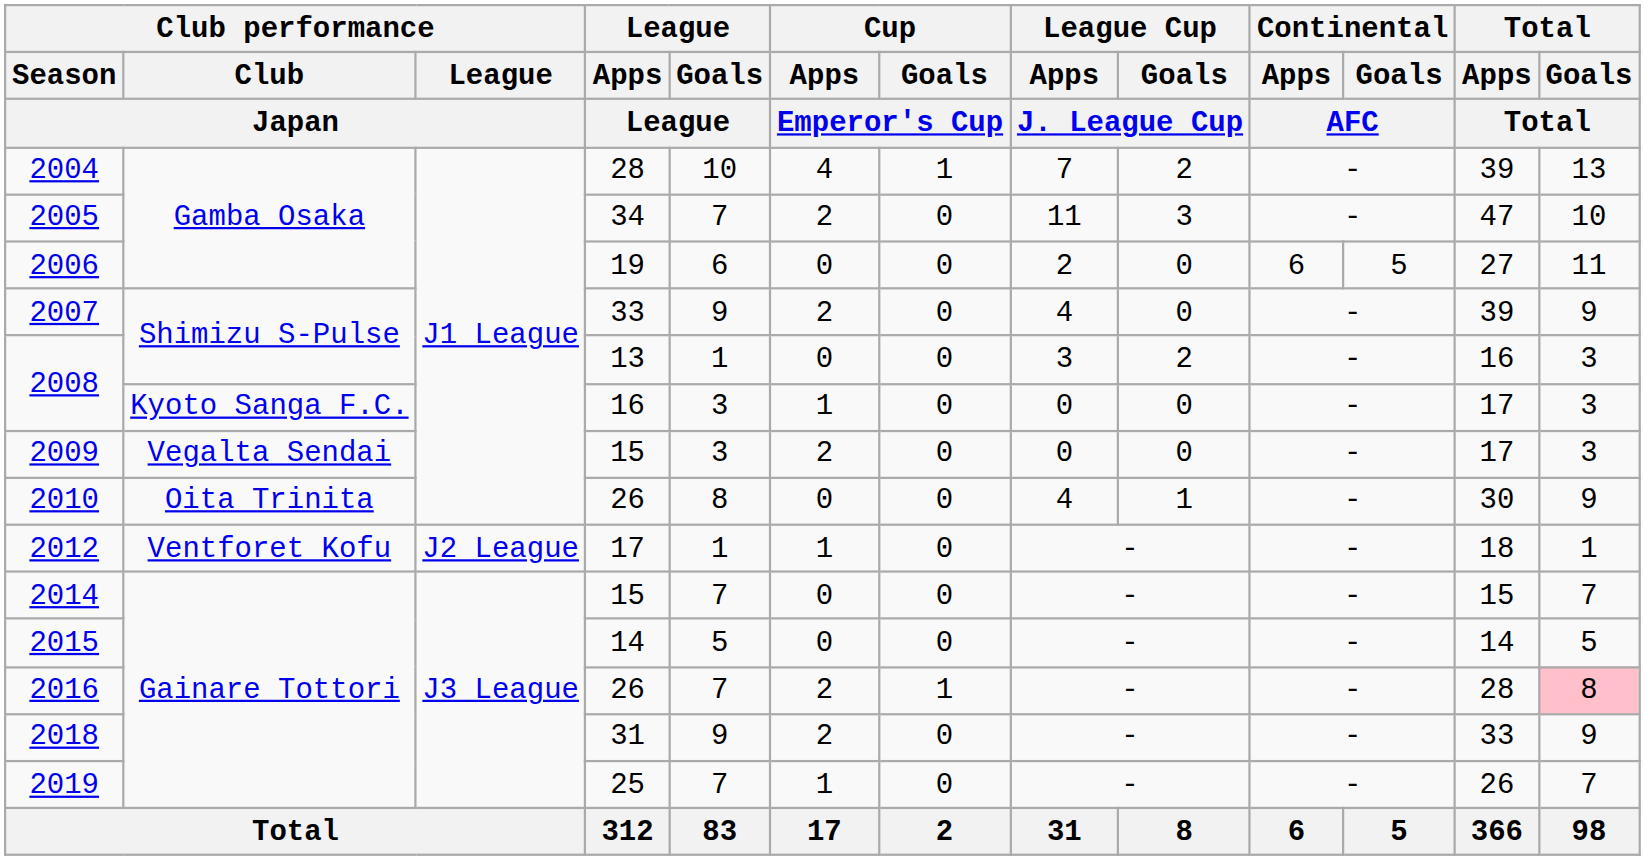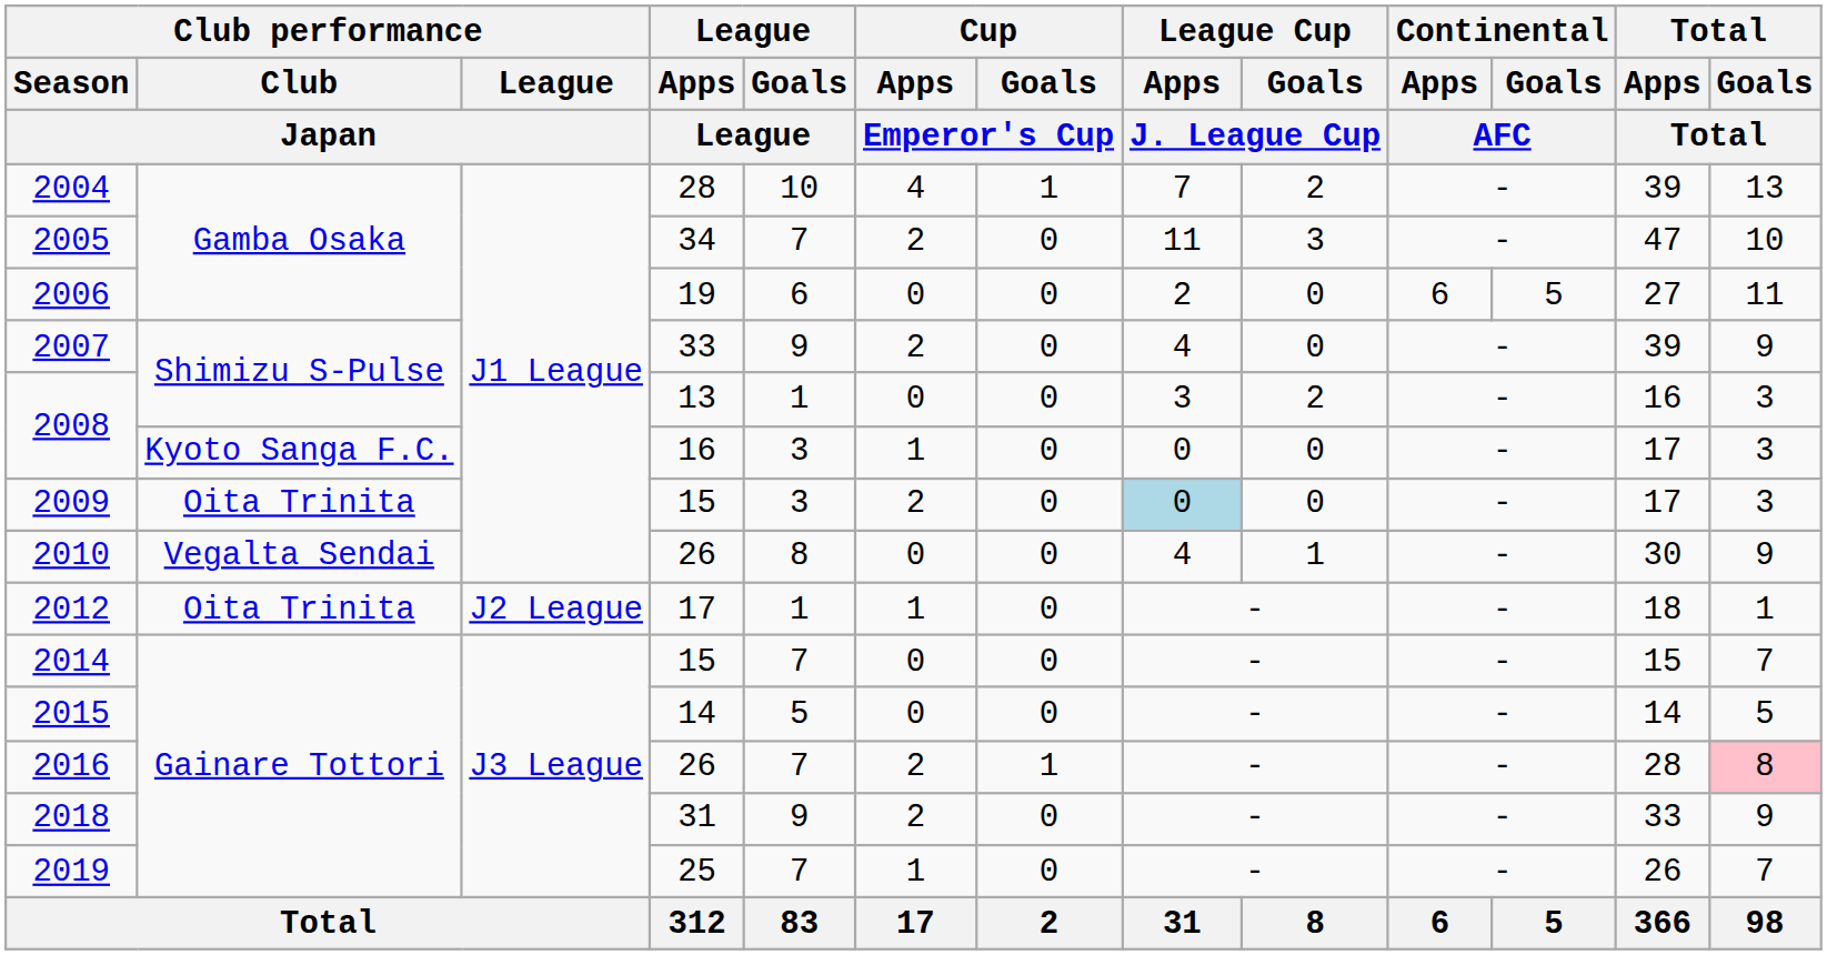2009 | Club performance / Club / Japan: Vegalta Sendai -> Oita Trinita
2009 | League Cup / Apps / J. League Cup: no background -> lightblue background
2010 | Club performance / Club / Japan: Oita Trinita -> Vegalta Sendai
2012 | Club performance / Club / Japan: Ventforet Kofu -> Oita Trinita
